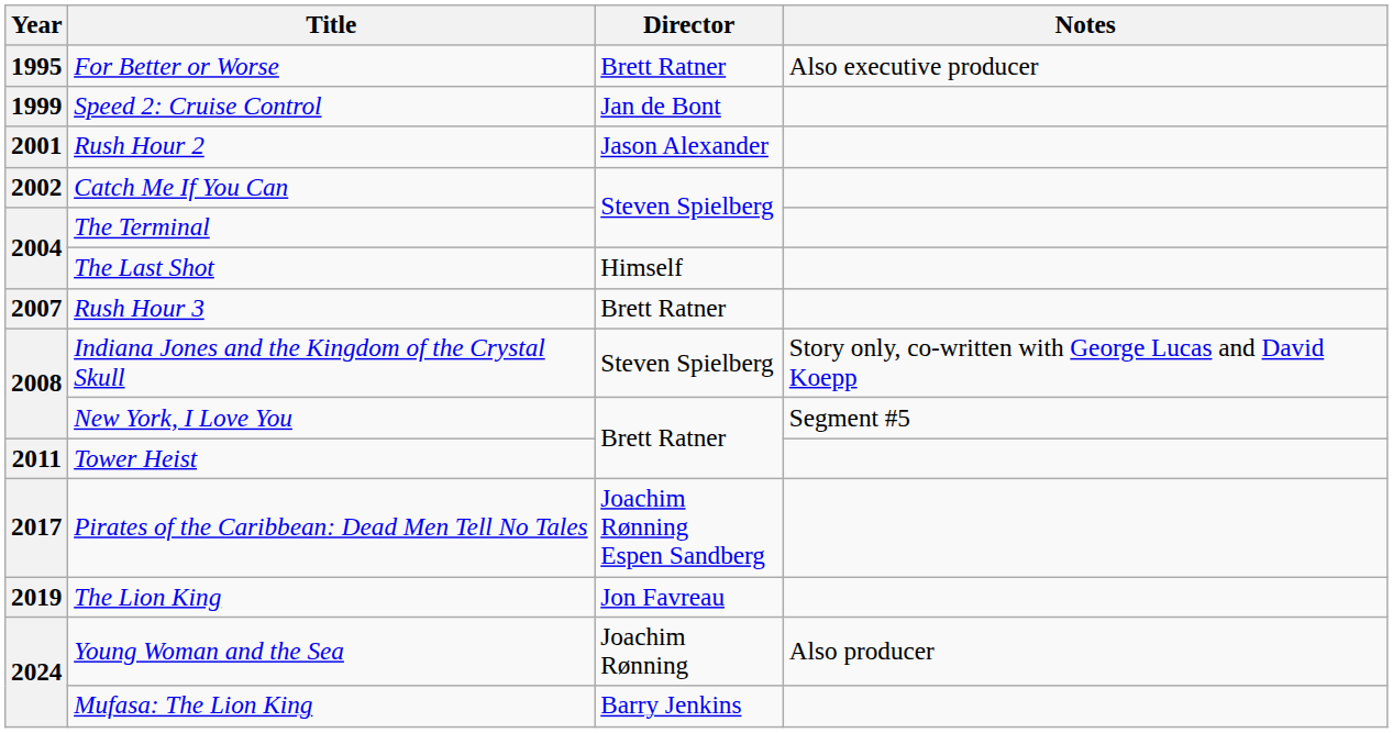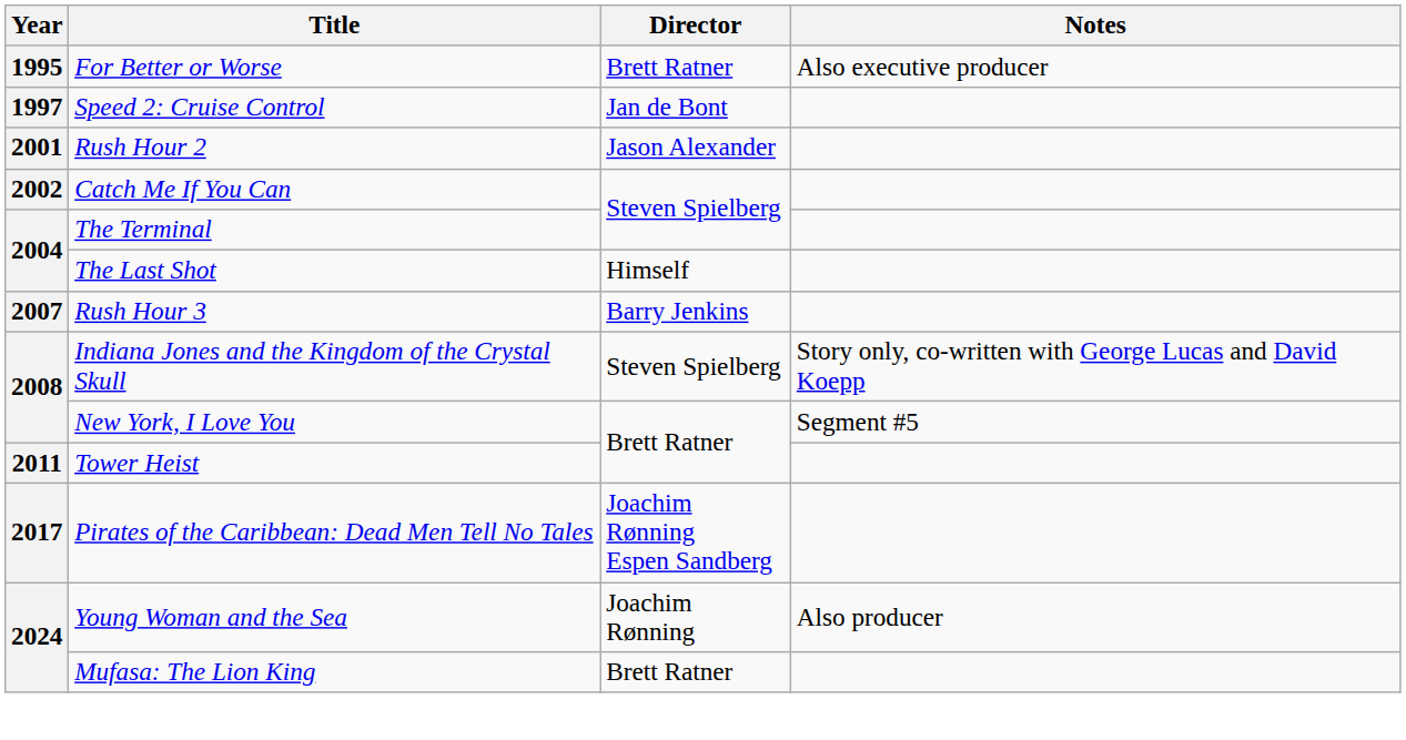Speed 2: Cruise Control | Year: 1999 -> 1997
Rush Hour 3 | Director: Brett Ratner -> Barry Jenkins
- row: 2019 | The Lion King | Jon Favreau
Mufasa: The Lion King | Director: Barry Jenkins -> Brett Ratner
